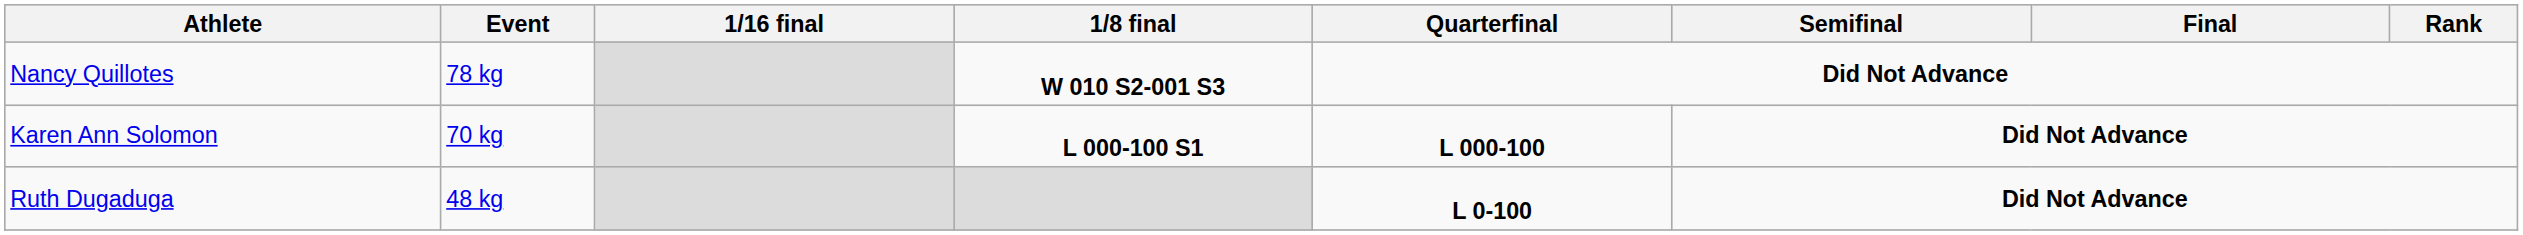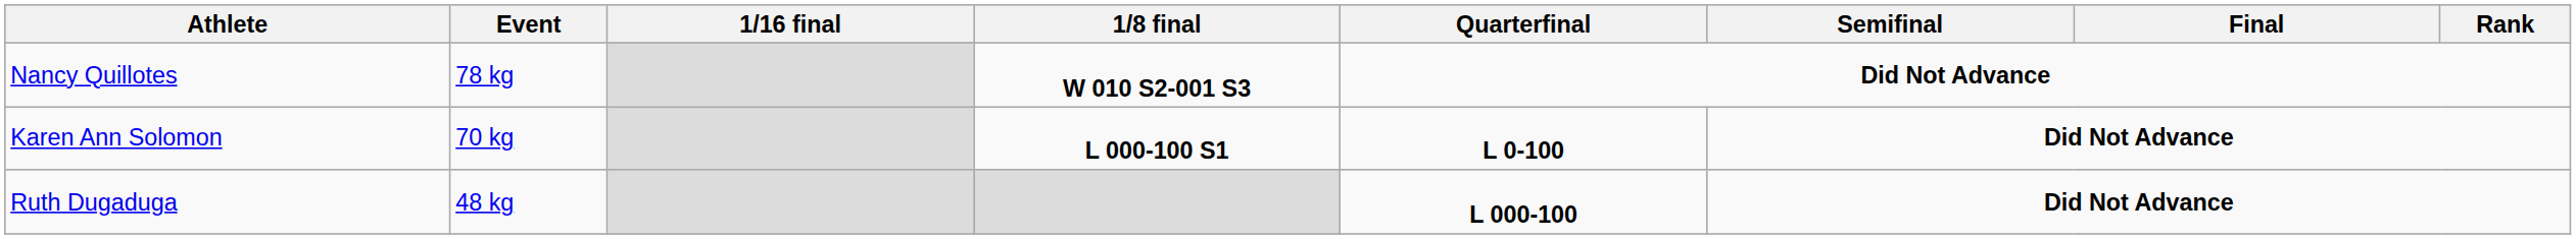Karen Ann Solomon | Quarterfinal: L 000-100 -> L 0-100
Ruth Dugaduga | Quarterfinal: L 0-100 -> L 000-100
